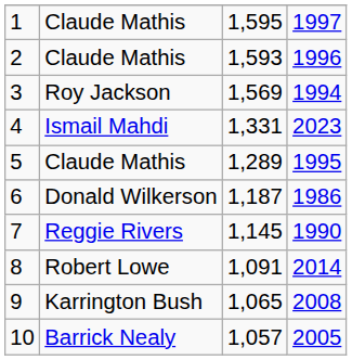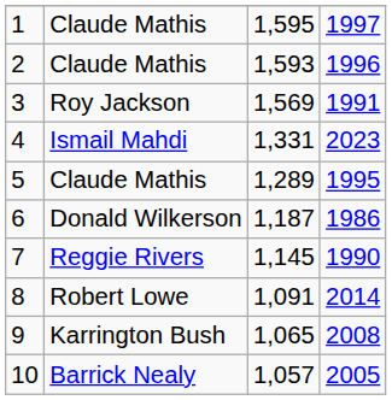3 | column 4: 1994 -> 1991
